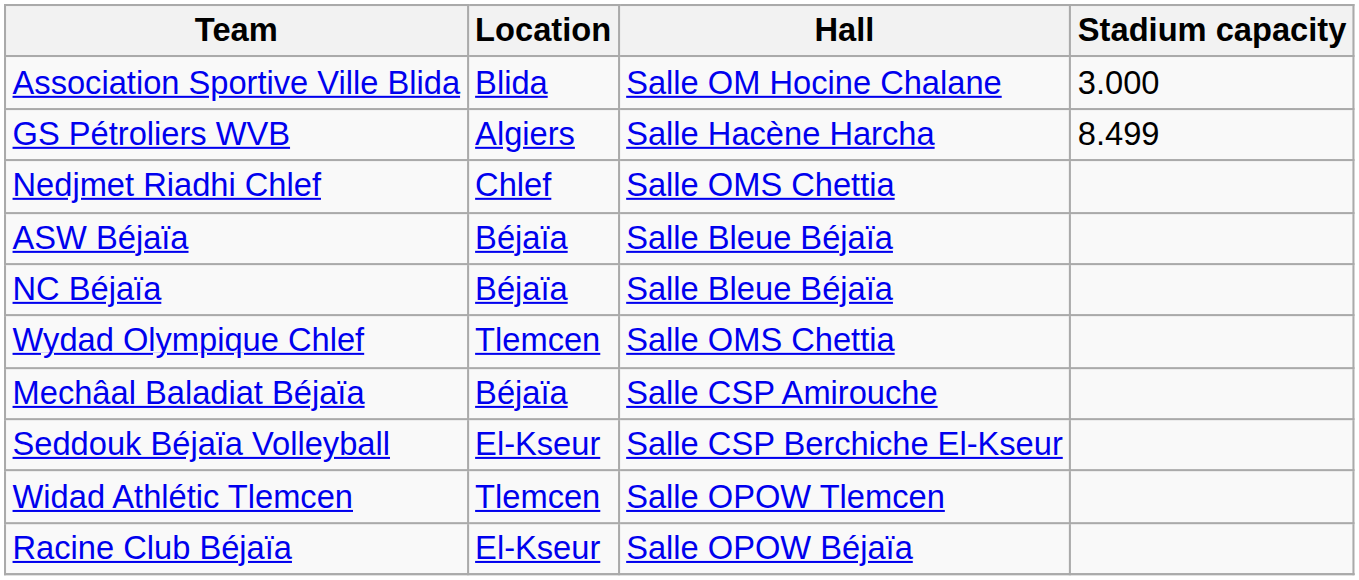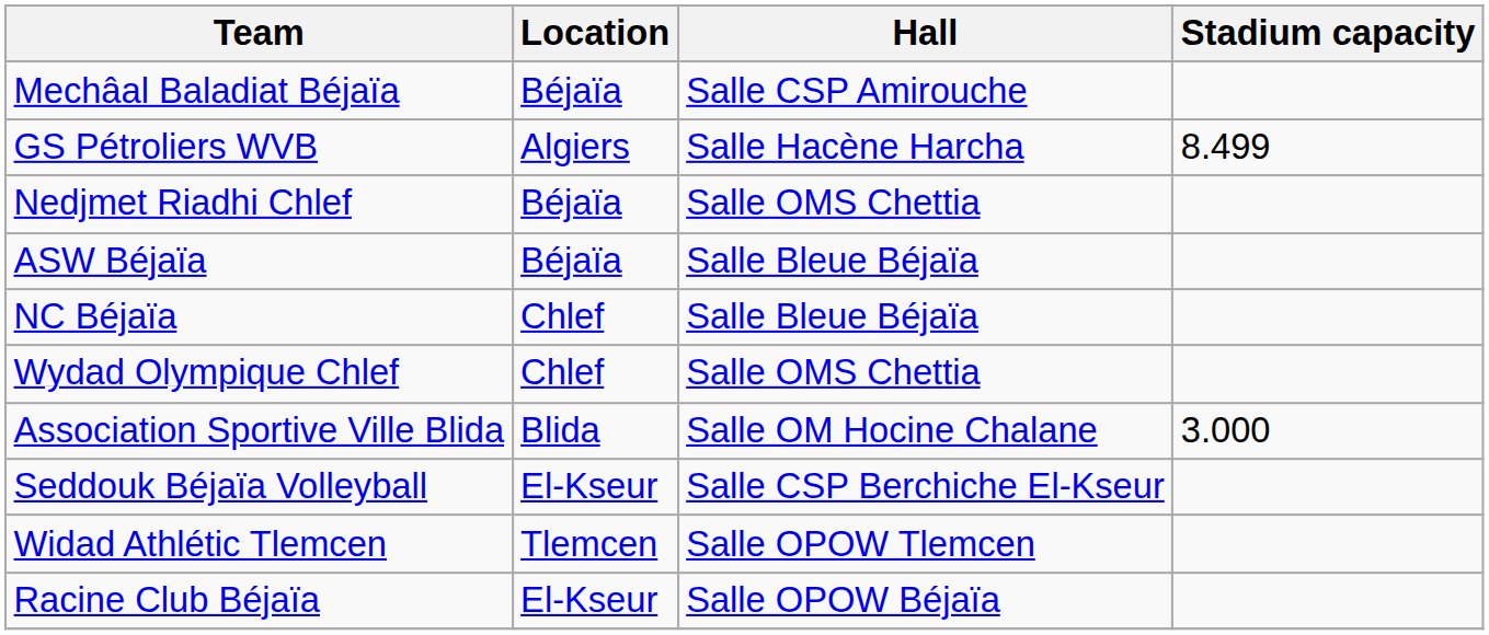rows swapped: Mechâal Baladiat Béjaïa <-> Association Sportive Ville Blida
Nedjmet Riadhi Chlef | Location: Chlef -> Béjaïa
NC Béjaïa | Location: Béjaïa -> Chlef
Wydad Olympique Chlef | Location: Tlemcen -> Chlef
